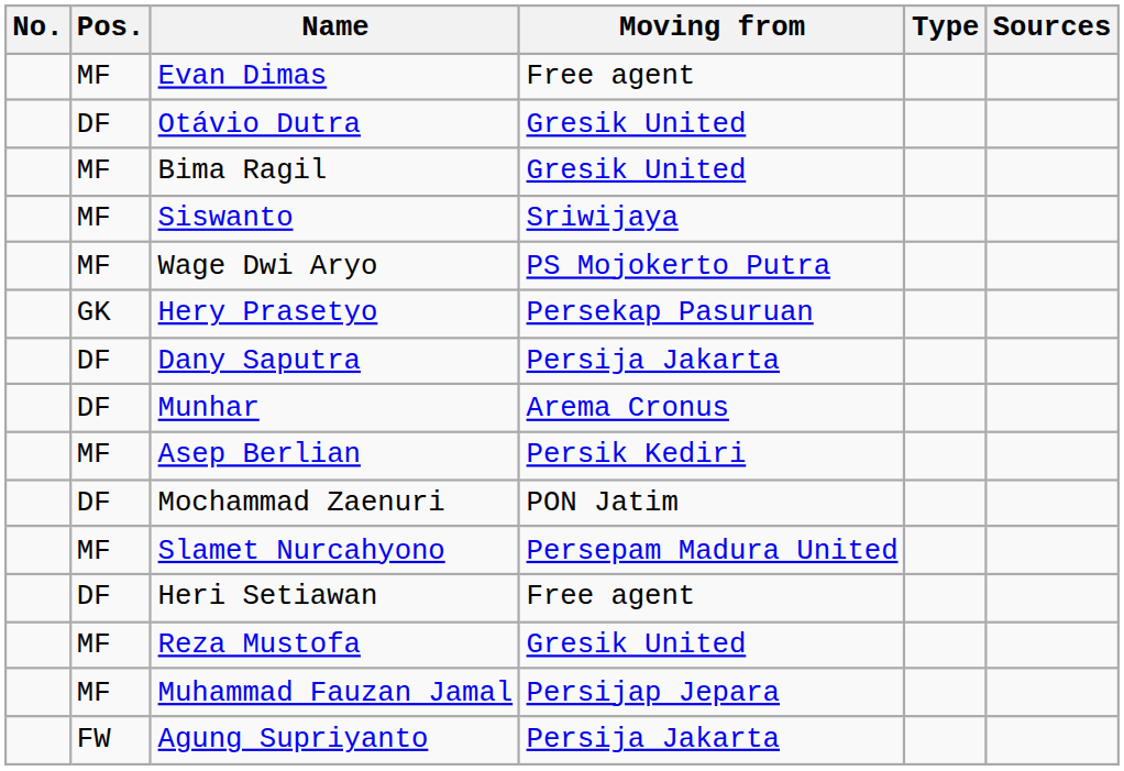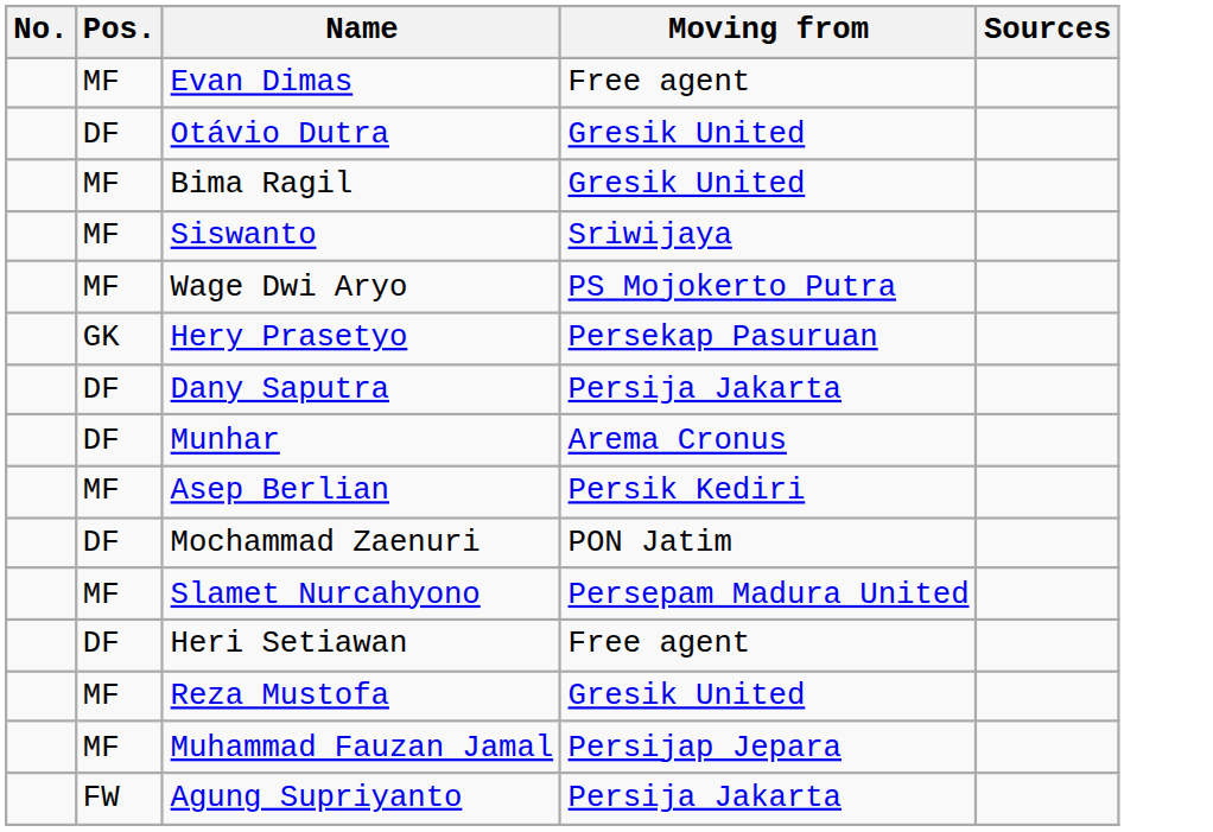- column: Type
